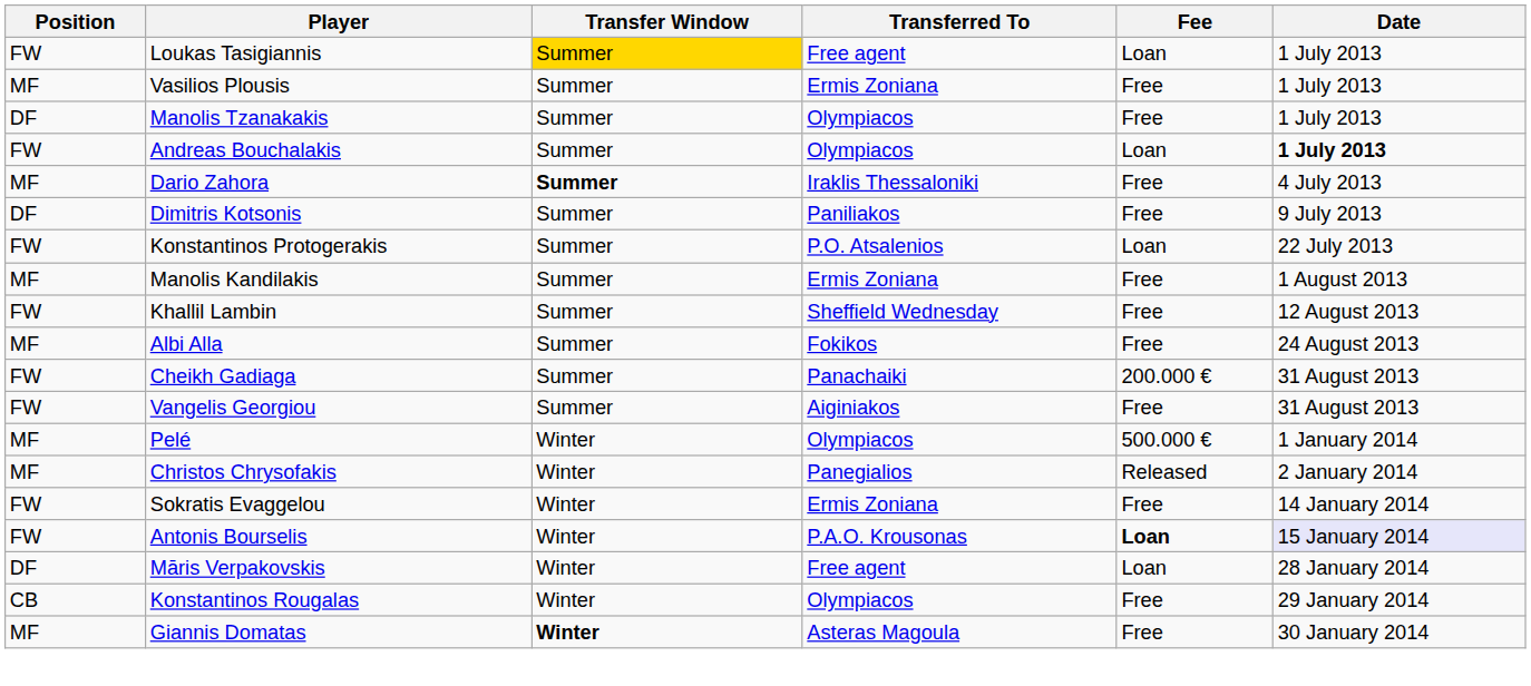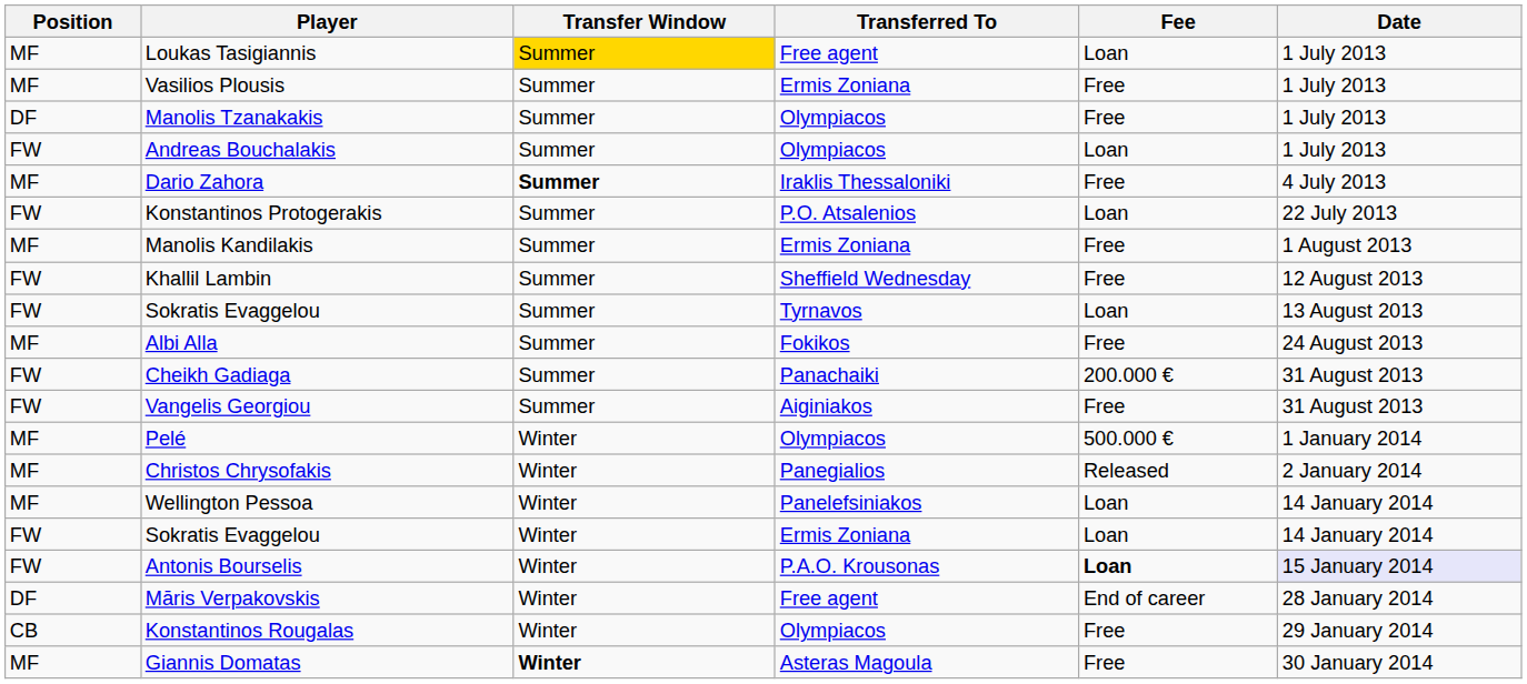Loukas Tasigiannis | Position: FW -> MF
Andreas Bouchalakis | Date: bold -> normal
- row: DF | Dimitris Kotsonis | Summer | Paniliakos | Free | 9 July 2013
+ row: FW | Sokratis Evaggelou | Summer | Tyrnavos | Loan | 13 August 2013
+ row: MF | Wellington Pessoa | Winter | Panelefsiniakos | Loan | 14 January 2014
Sokratis Evaggelou / Ermis Zoniana | Fee: Free -> Loan
Māris Verpakovskis | Fee: Loan -> End of career
